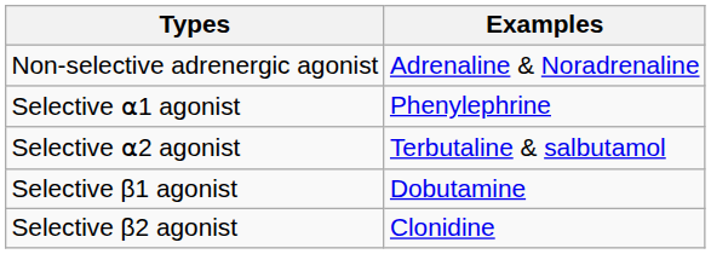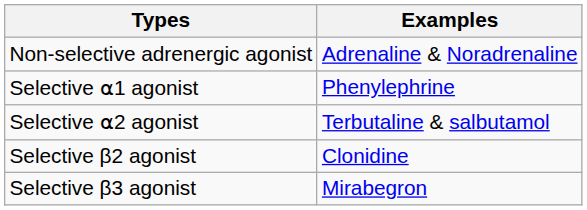- row: Selective β1 agonist | Dobutamine
+ row: Selective β3 agonist | Mirabegron
